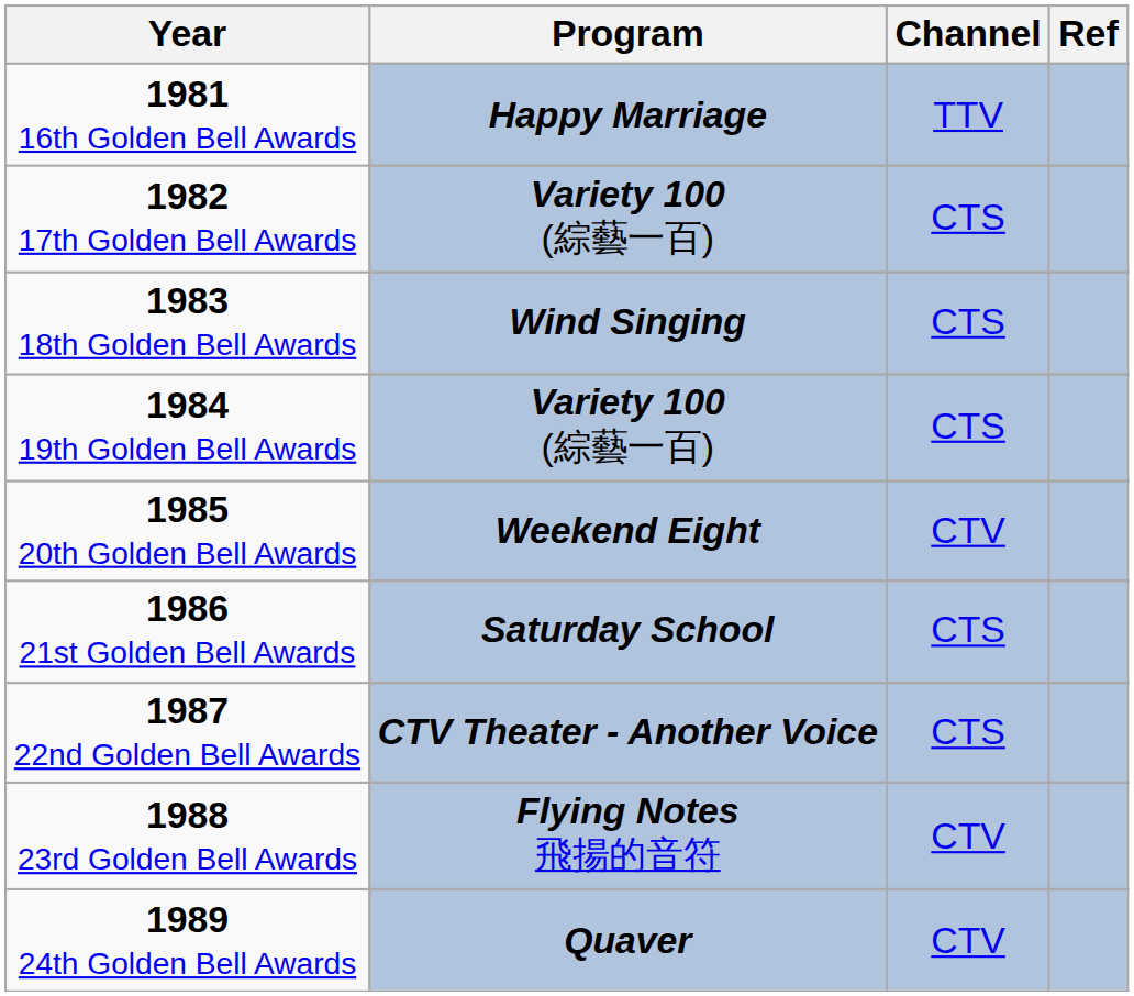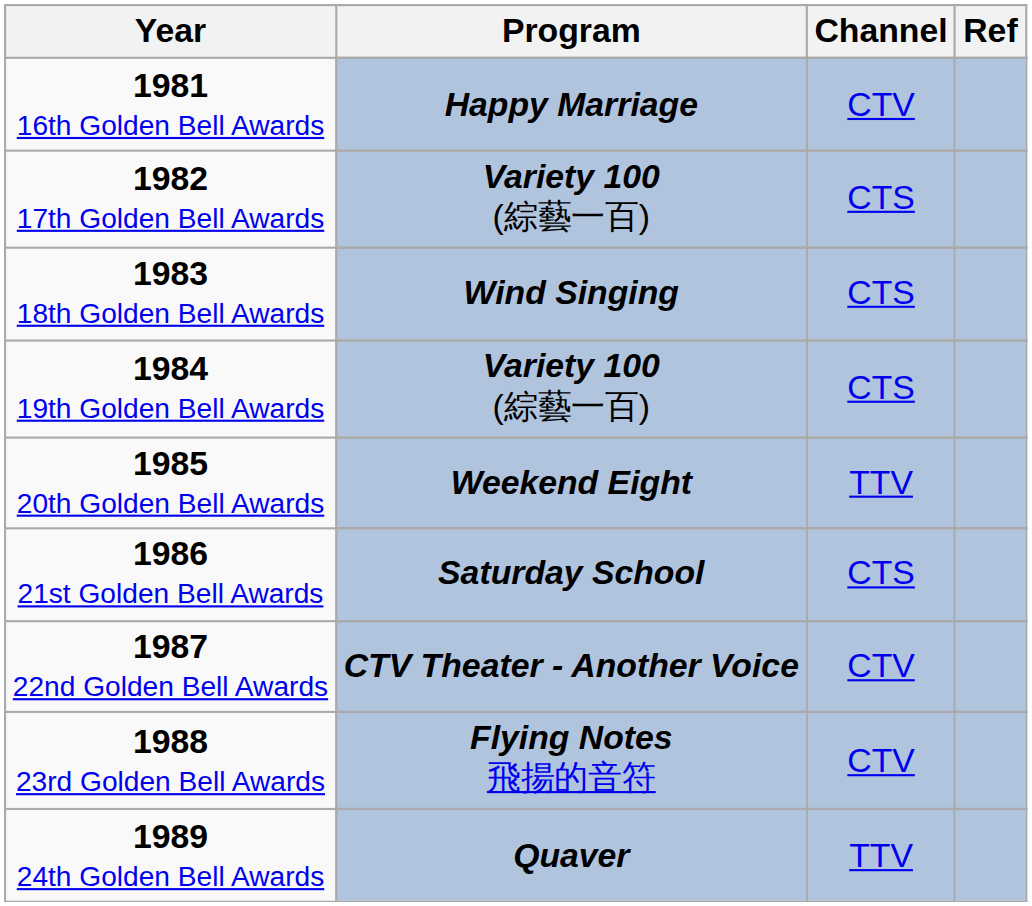1981 16th Golden Bell Awards / Happy Marriage | Channel: TTV -> CTV
1985 20th Golden Bell Awards / Weekend Eight | Channel: CTV -> TTV
1987 22nd Golden Bell Awards / CTV Theater - Another Voice | Channel: CTS -> CTV
1989 24th Golden Bell Awards / Quaver | Channel: CTV -> TTV
